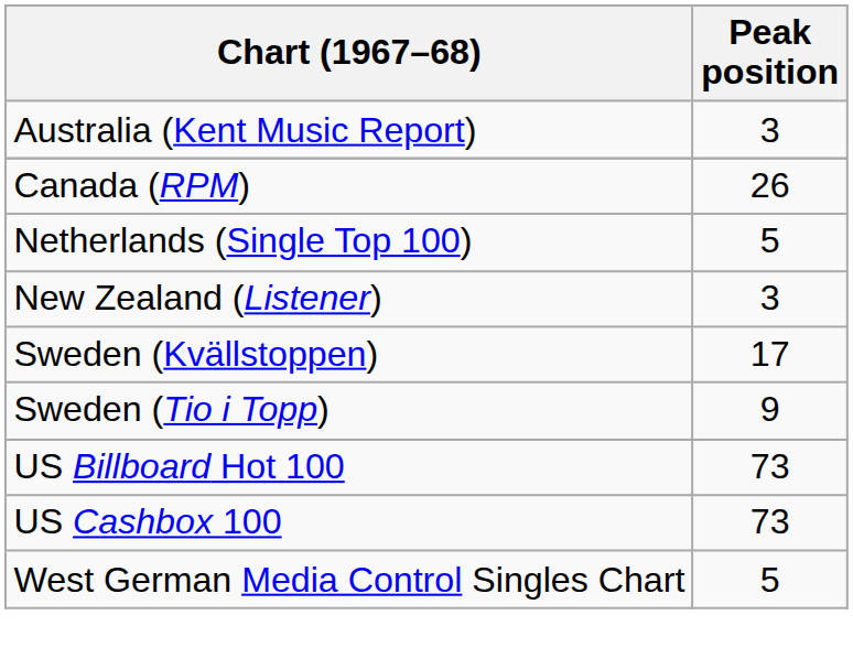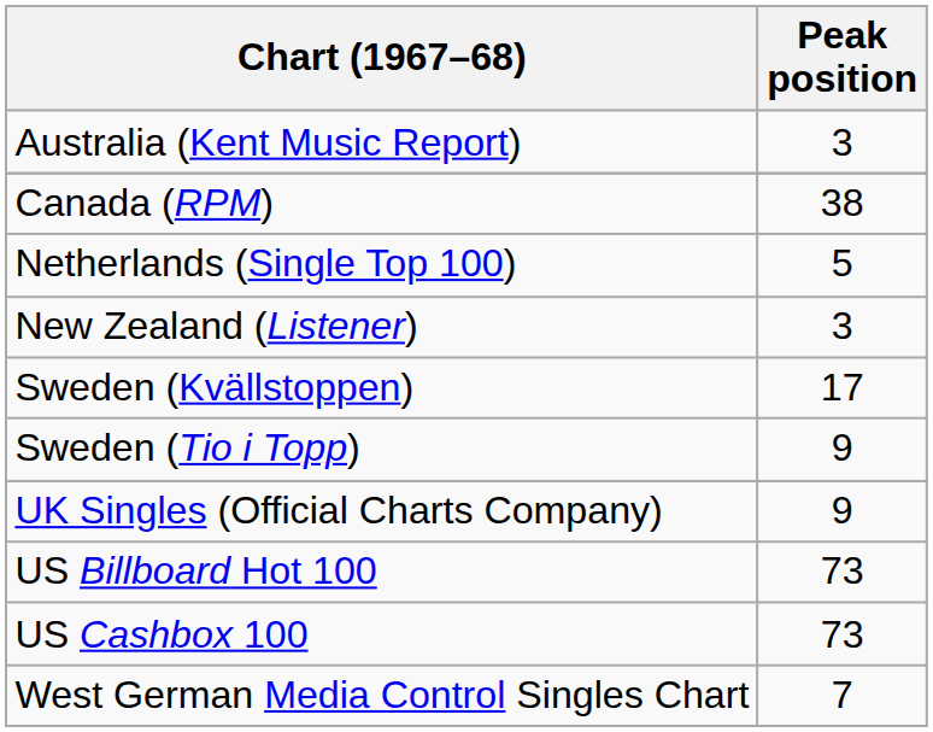Canada (RPM) | Peak position: 26 -> 38
+ row: UK Singles (Official Charts Company) | 9
West German Media Control Singles Chart | Peak position: 5 -> 7
